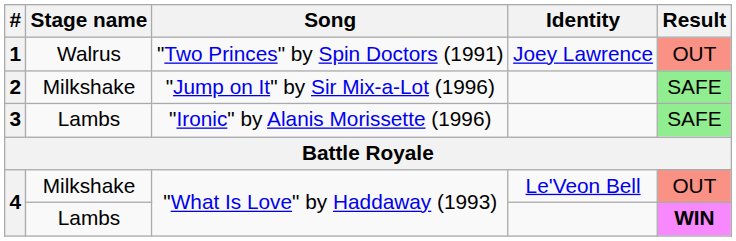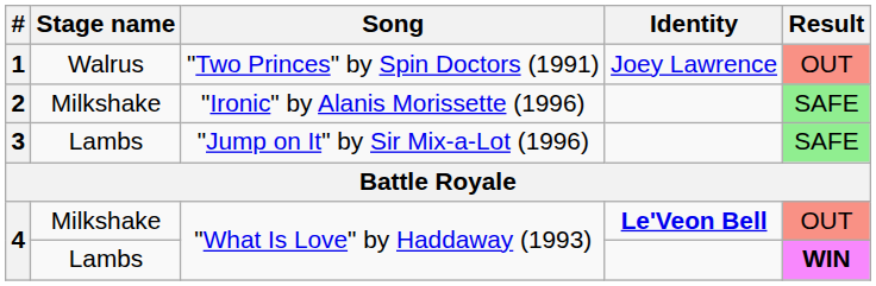2 | Song: "Jump on It" by Sir Mix-a-Lot (1996) -> "Ironic" by Alanis Morissette (1996)
3 | Song: "Ironic" by Alanis Morissette (1996) -> "Jump on It" by Sir Mix-a-Lot (1996)
4 / Milkshake | Identity: normal -> bold
